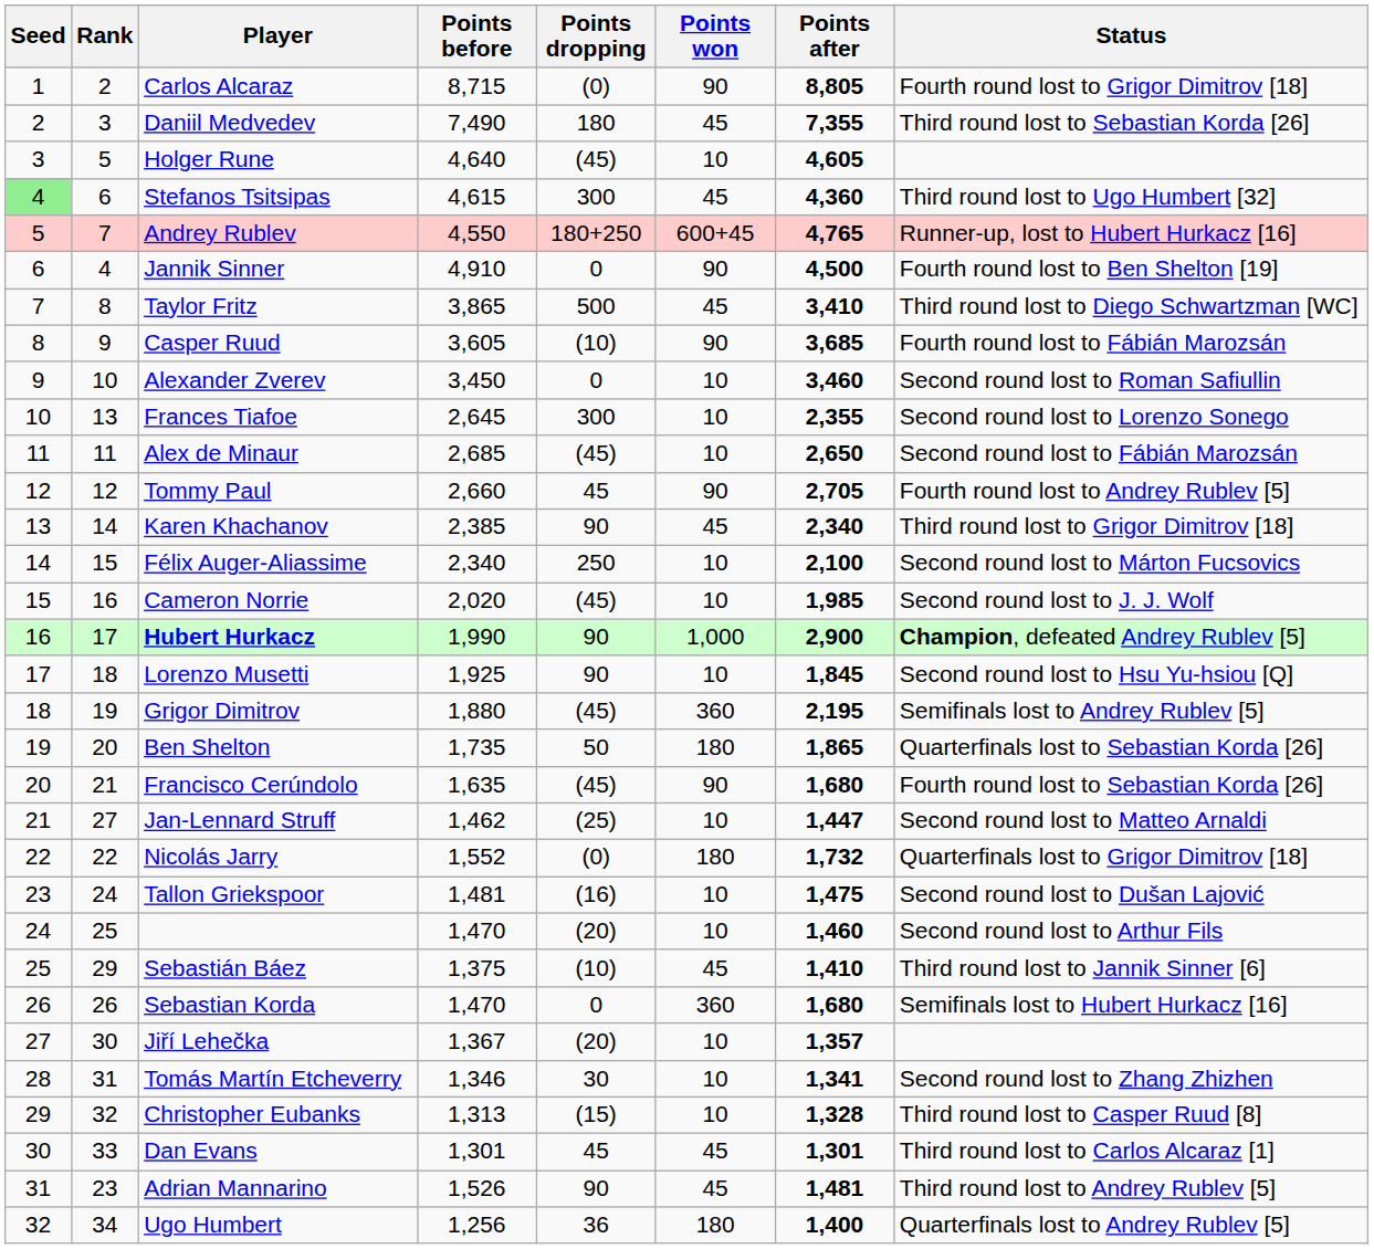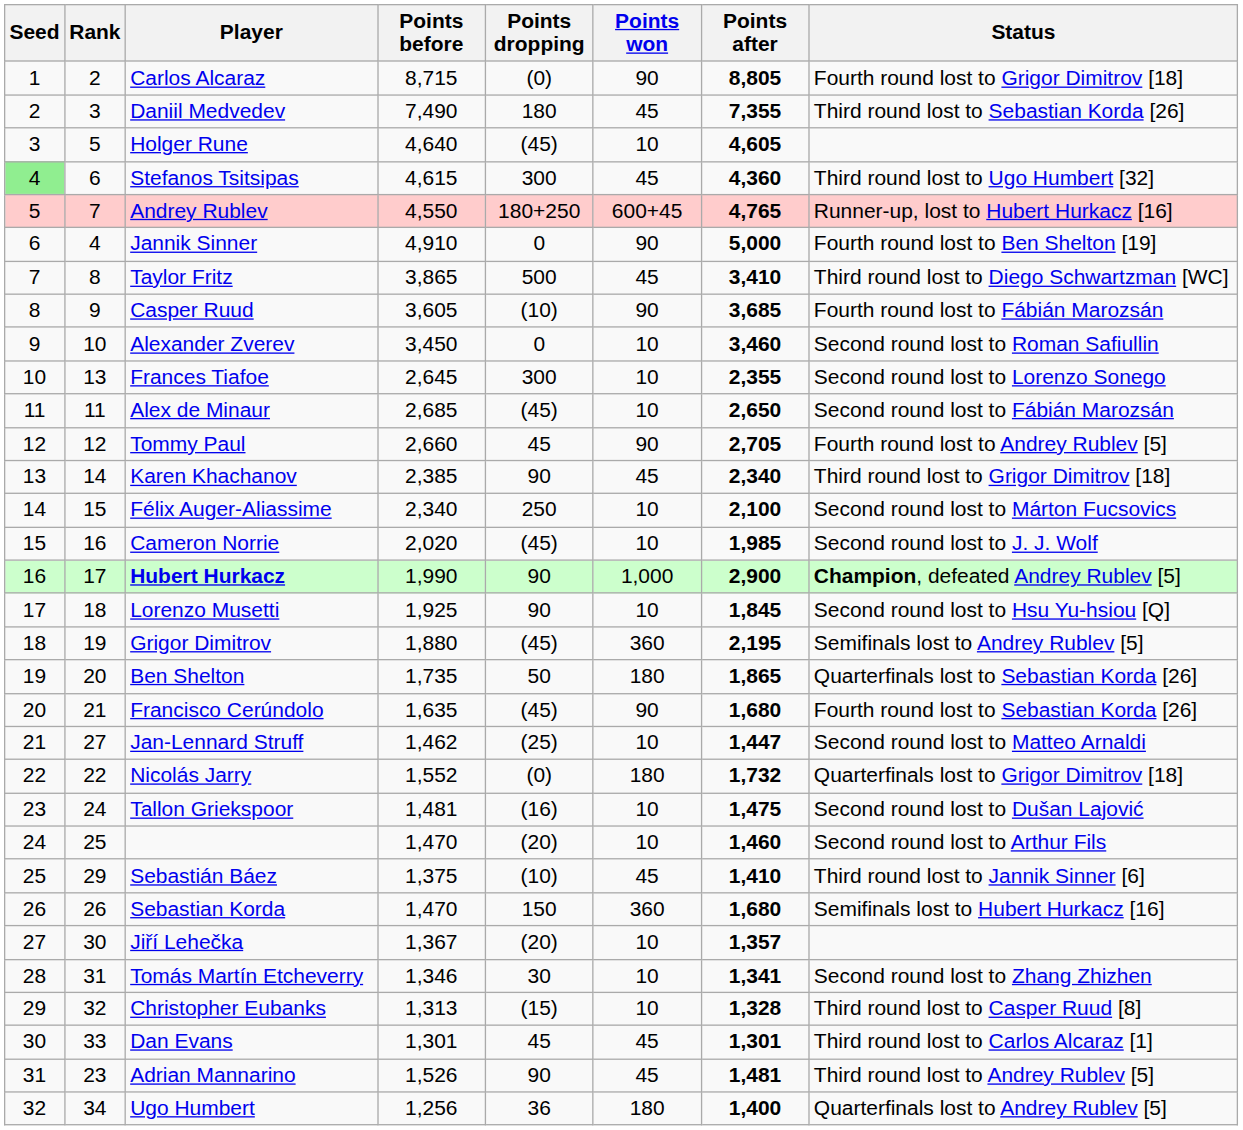Jannik Sinner | Points after: 4,500 -> 5,000
Sebastian Korda | Points dropping: 0 -> 150
